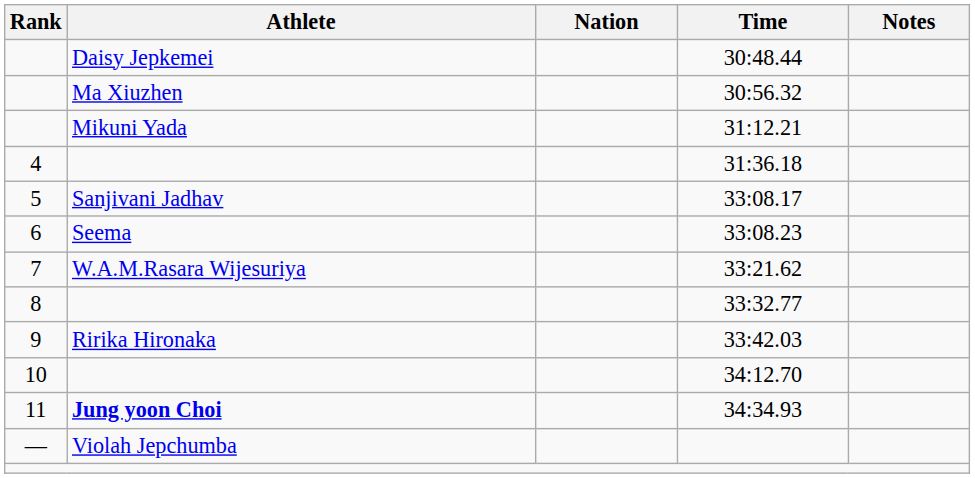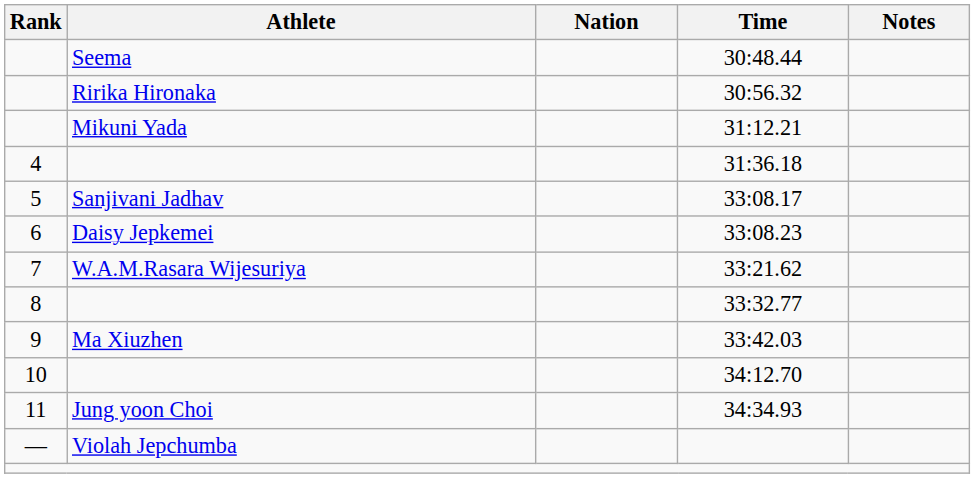30:48.44 | Athlete: Daisy Jepkemei -> Seema
30:56.32 | Athlete: Ma Xiuzhen -> Ririka Hironaka
33:08.23 | Athlete: Seema -> Daisy Jepkemei
33:42.03 | Athlete: Ririka Hironaka -> Ma Xiuzhen
34:34.93 | Athlete: bold -> normal
